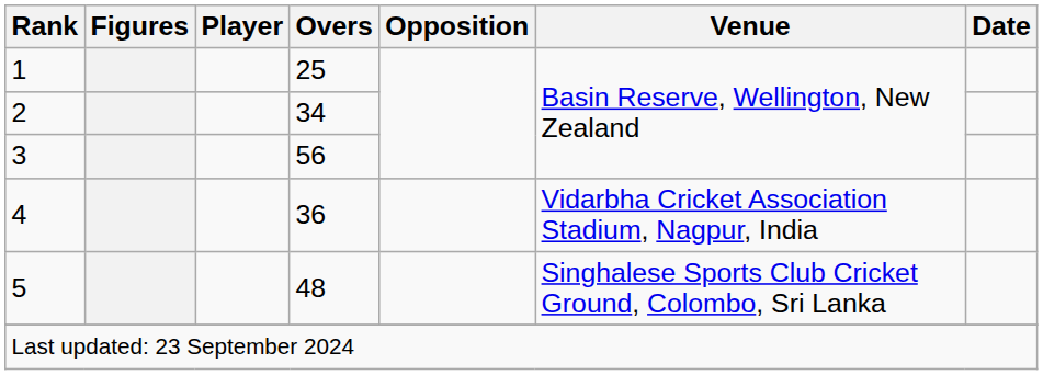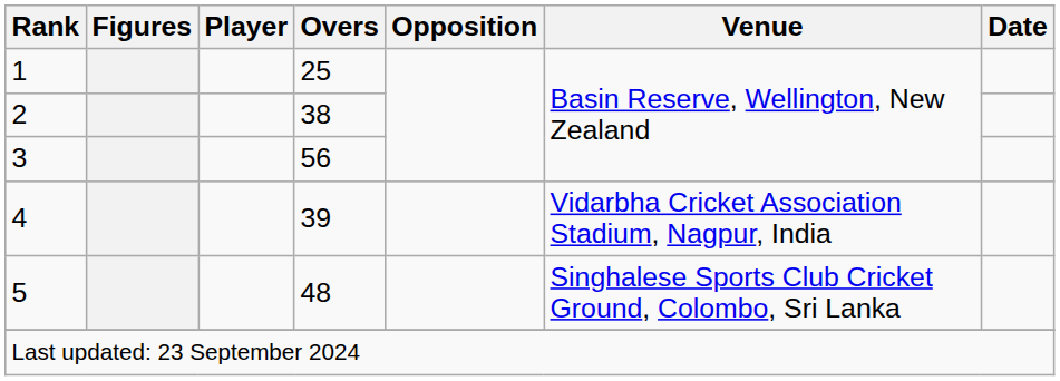2 | Overs: 34 -> 38
4 | Overs: 36 -> 39
